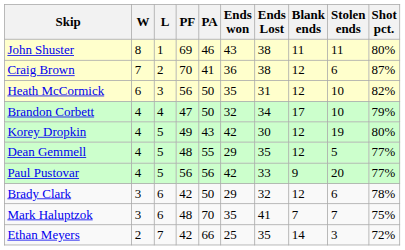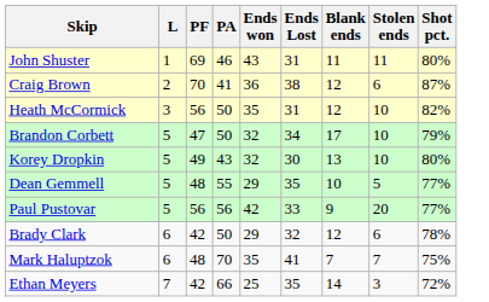- column: W | 8 | 7 | 6 | 4 | 4 | 4 | 4 | 3 | 3 | 2
John Shuster | Ends Lost: 38 -> 31
Brandon Corbett | L: 4 -> 5
Korey Dropkin | Ends won: 42 -> 32
Korey Dropkin | Blank ends: 12 -> 13
Korey Dropkin | Stolen ends: 19 -> 10
Dean Gemmell | Blank ends: 12 -> 10
